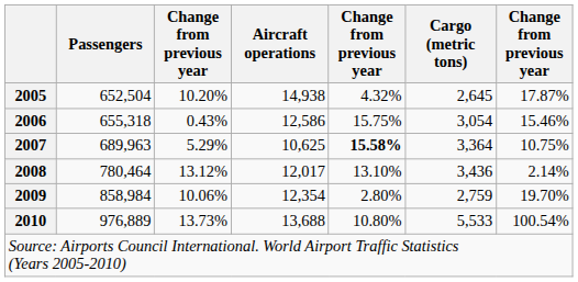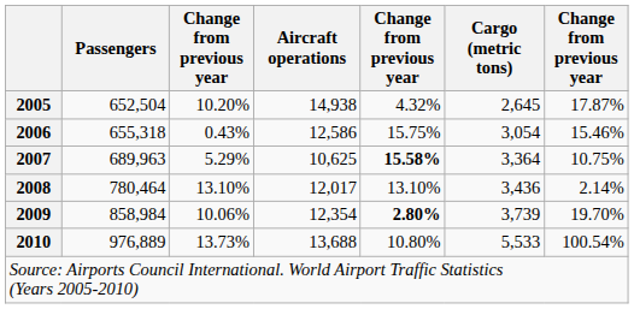2008 | column 3: 13.12% -> 13.10%
2009 | column 5: normal -> bold
2009 | Cargo (metric tons): 2,759 -> 3,739
